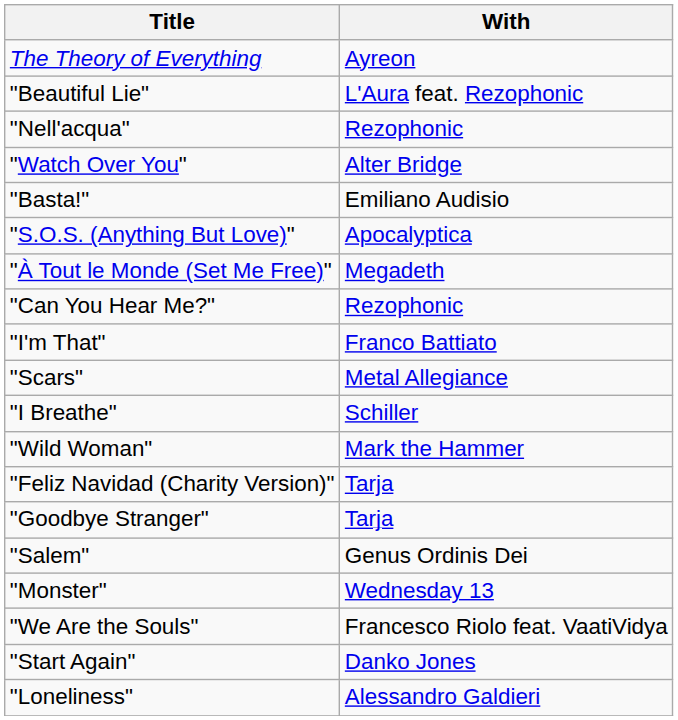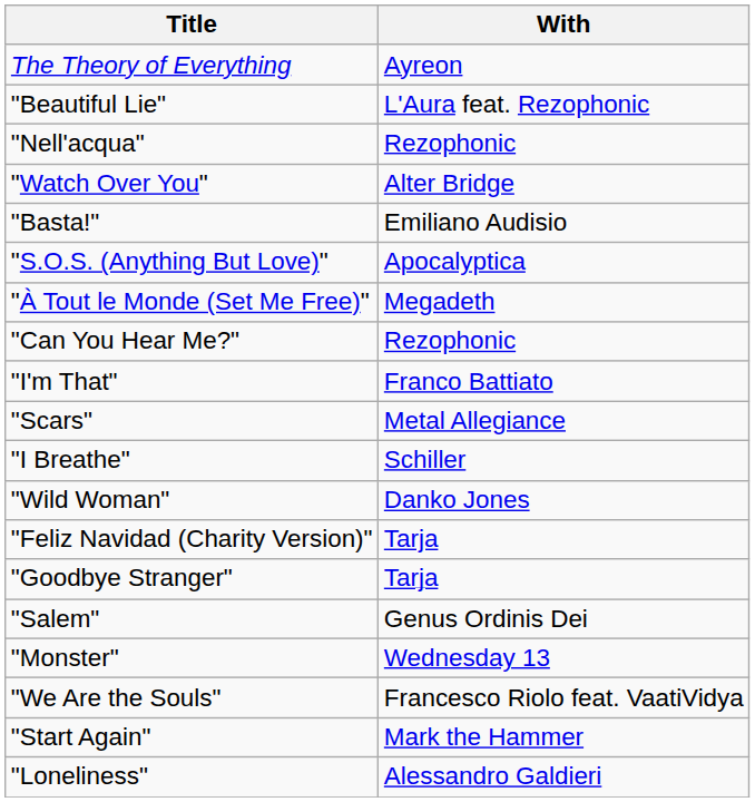"Wild Woman" | With: Mark the Hammer -> Danko Jones
"Start Again" | With: Danko Jones -> Mark the Hammer
